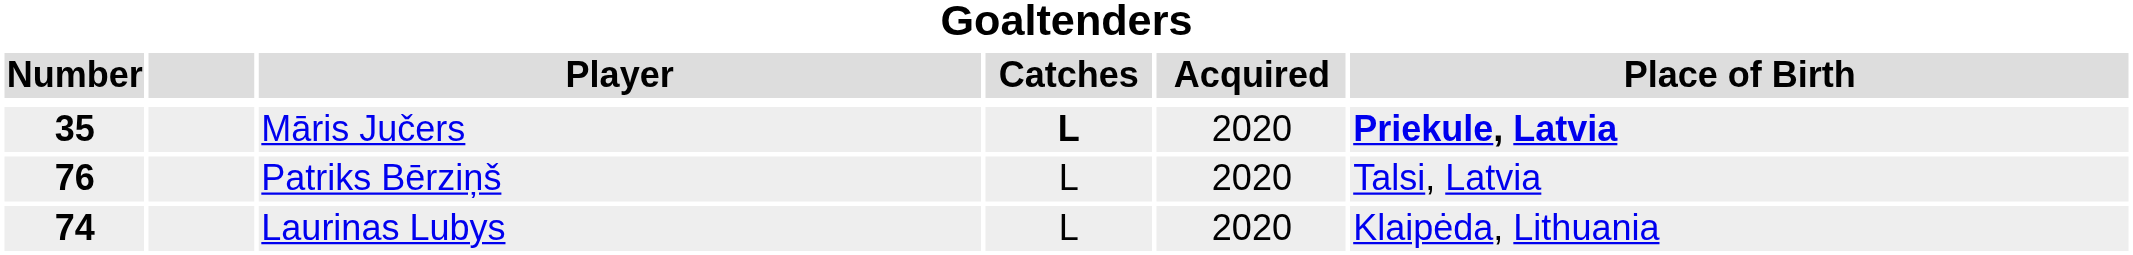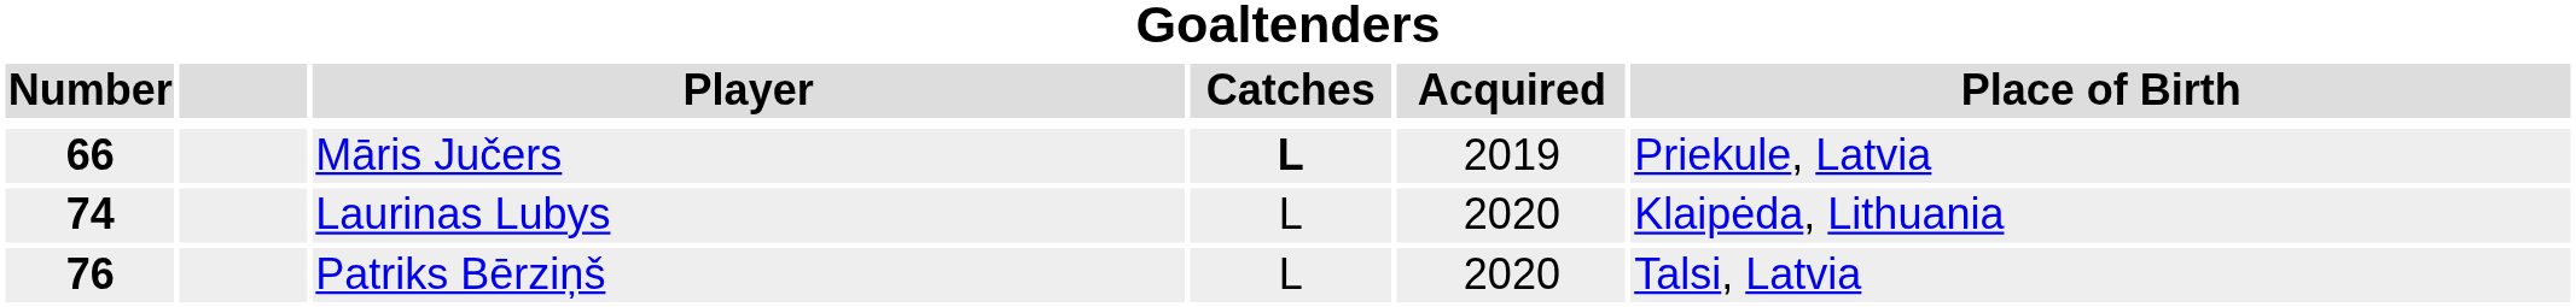Māris Jučers | Number: 35 -> 66
Māris Jučers | Acquired: 2020 -> 2019
Māris Jučers | Place of Birth: bold -> normal
rows swapped: Patriks Bērziņš <-> Laurinas Lubys
